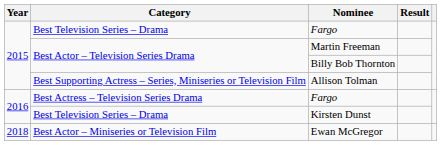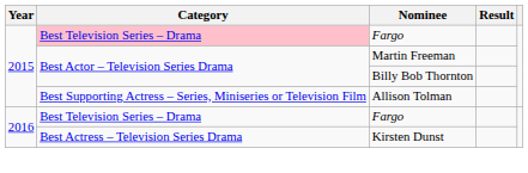2015 / Fargo | Category: no background -> pink background
2016 / Fargo | Category: Best Actress – Television Series Drama -> Best Television Series – Drama
Kirsten Dunst | Category: Best Television Series – Drama -> Best Actress – Television Series Drama
- row: 2018 | Best Actor – Miniseries or Television Film | Ewan McGregor
